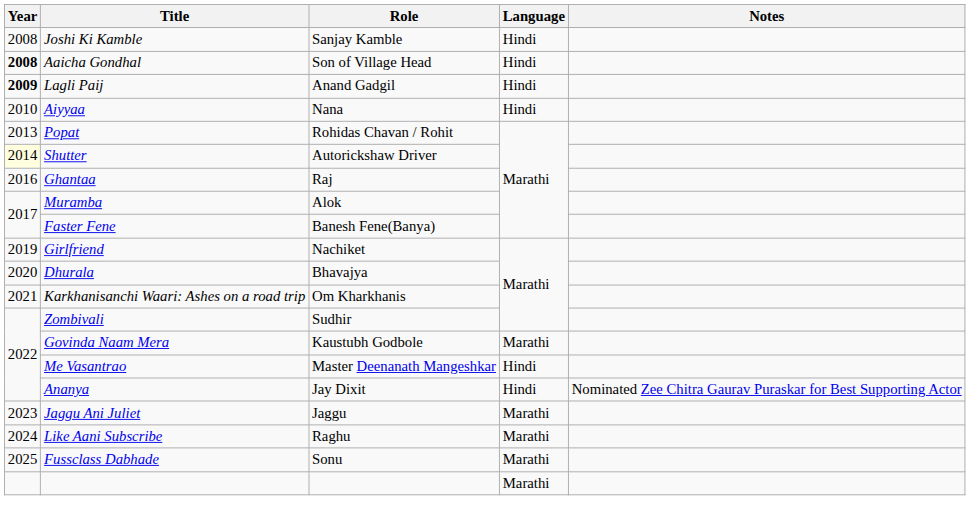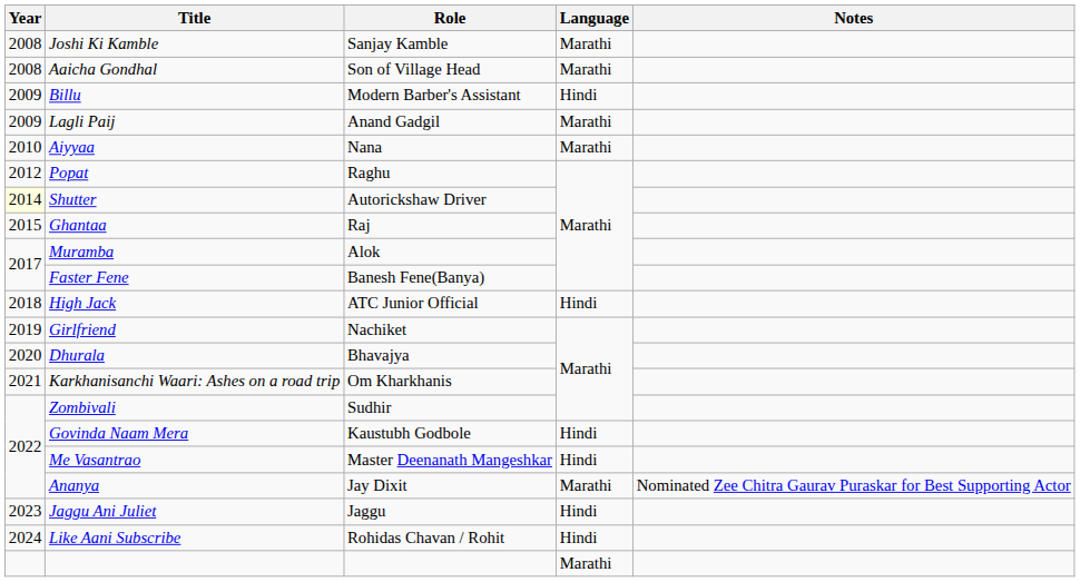Joshi Ki Kamble | Language: Hindi -> Marathi
Aaicha Gondhal | Year: bold -> normal
Aaicha Gondhal | Language: Hindi -> Marathi
+ row: 2009 | Billu | Modern Barber's Assistant | Hindi
Lagli Paij | Year: bold -> normal
Lagli Paij | Language: Hindi -> Marathi
Aiyyaa | Language: Hindi -> Marathi
Popat | Year: 2013 -> 2012
Popat | Role: Rohidas Chavan / Rohit -> Raghu
Ghantaa | Year: 2016 -> 2015
+ row: 2018 | High Jack | ATC Junior Official | Hindi
Govinda Naam Mera | Language: Marathi -> Hindi
Ananya | Language: Hindi -> Marathi
Jaggu Ani Juliet | Language: Marathi -> Hindi
Like Aani Subscribe | Role: Raghu -> Rohidas Chavan / Rohit
Like Aani Subscribe | Language: Marathi -> Hindi
- row: 2025 | Fussclass Dabhade | Sonu | Marathi
